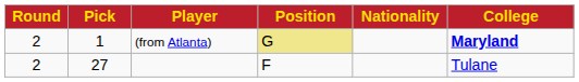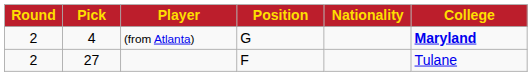(from Atlanta) | Pick: 1 -> 4
(from Atlanta) | Position: khaki background -> no background
